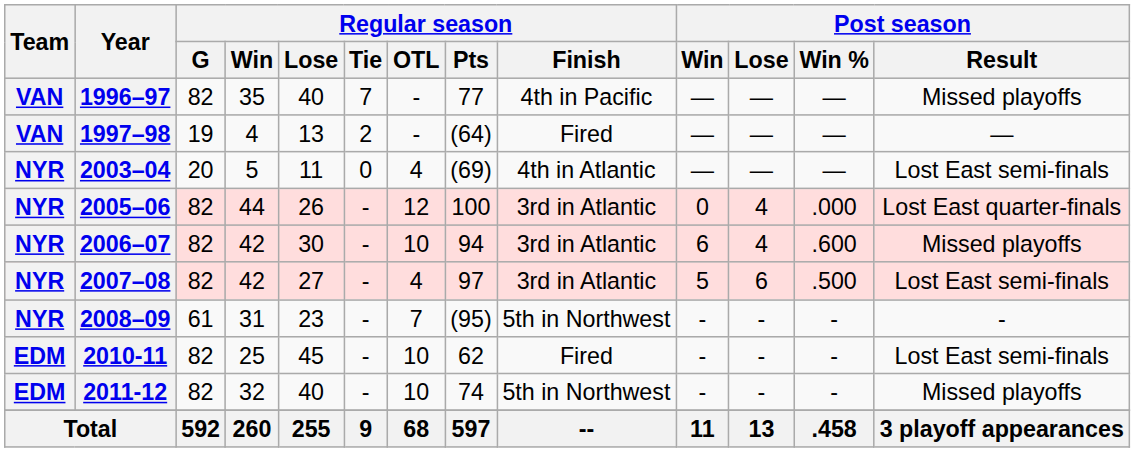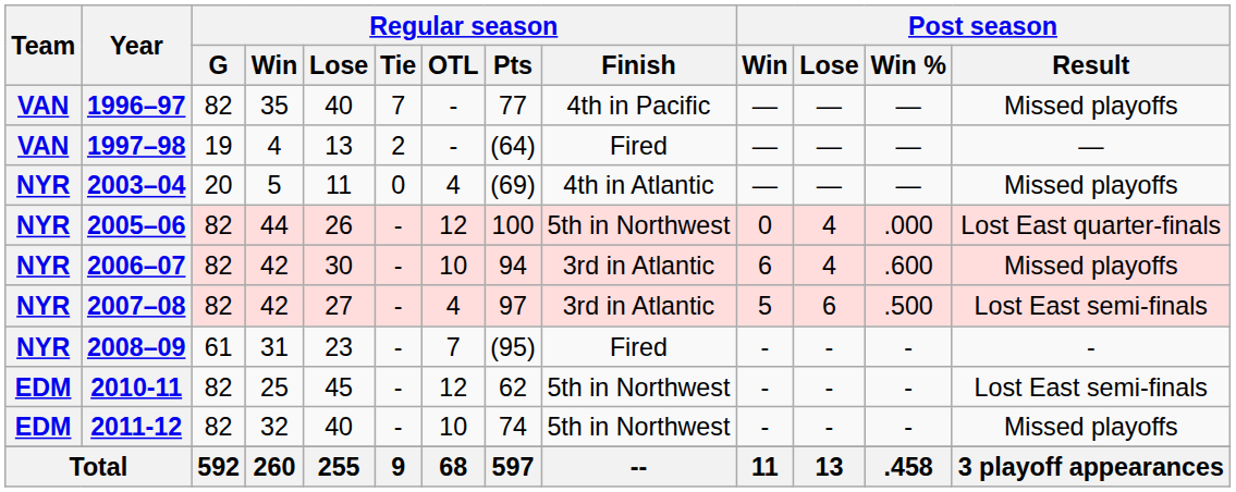2003–04 | Post season / Result: Lost East semi-finals -> Missed playoffs
2005–06 | Regular season / Finish: 3rd in Atlantic -> 5th in Northwest
2008–09 | Regular season / Finish: 5th in Northwest -> Fired
2010-11 | Regular season / OTL: 10 -> 12
2010-11 | Regular season / Finish: Fired -> 5th in Northwest
